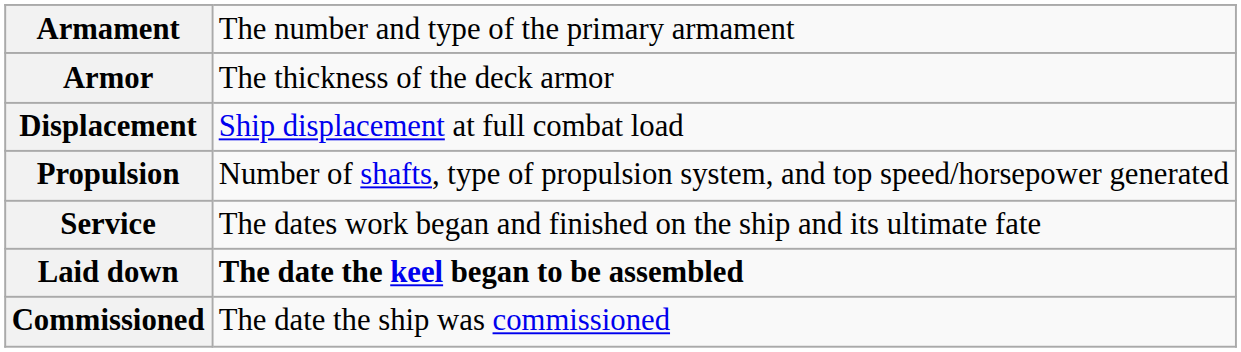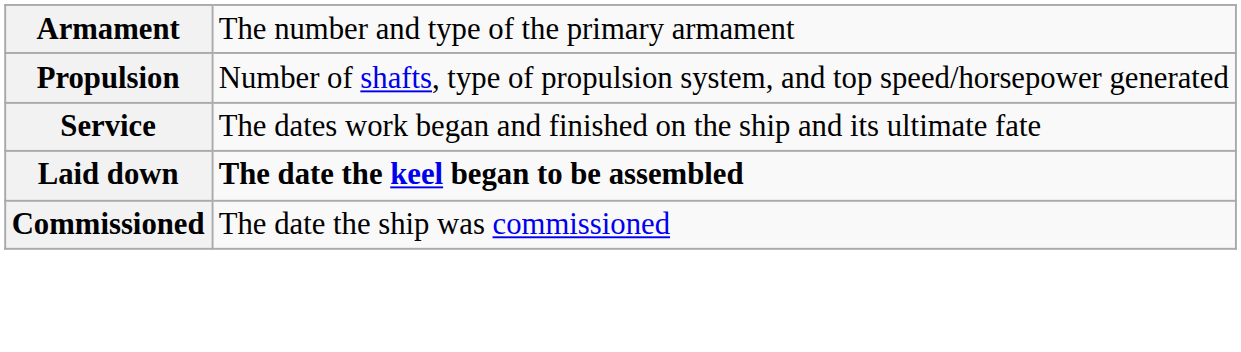- row: Armor | The thickness of the deck armor
- row: Displacement | Ship displacement at full combat load
